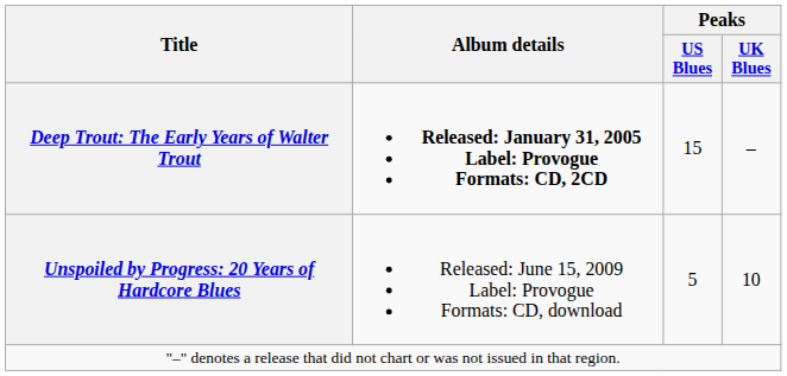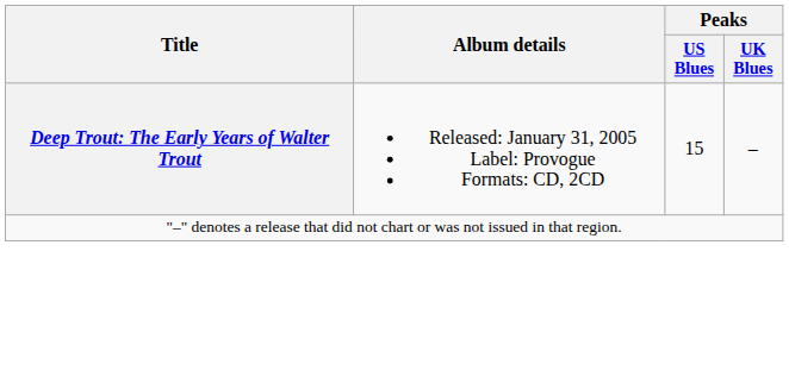Deep Trout: The Early Years of Walter Trout | Album details: bold -> normal
- row: Unspoiled by Progress: 20 Years of Hardcore Blues | Released: June 15, 2009 Label: Provogue Formats: CD, download | 5 | 10
